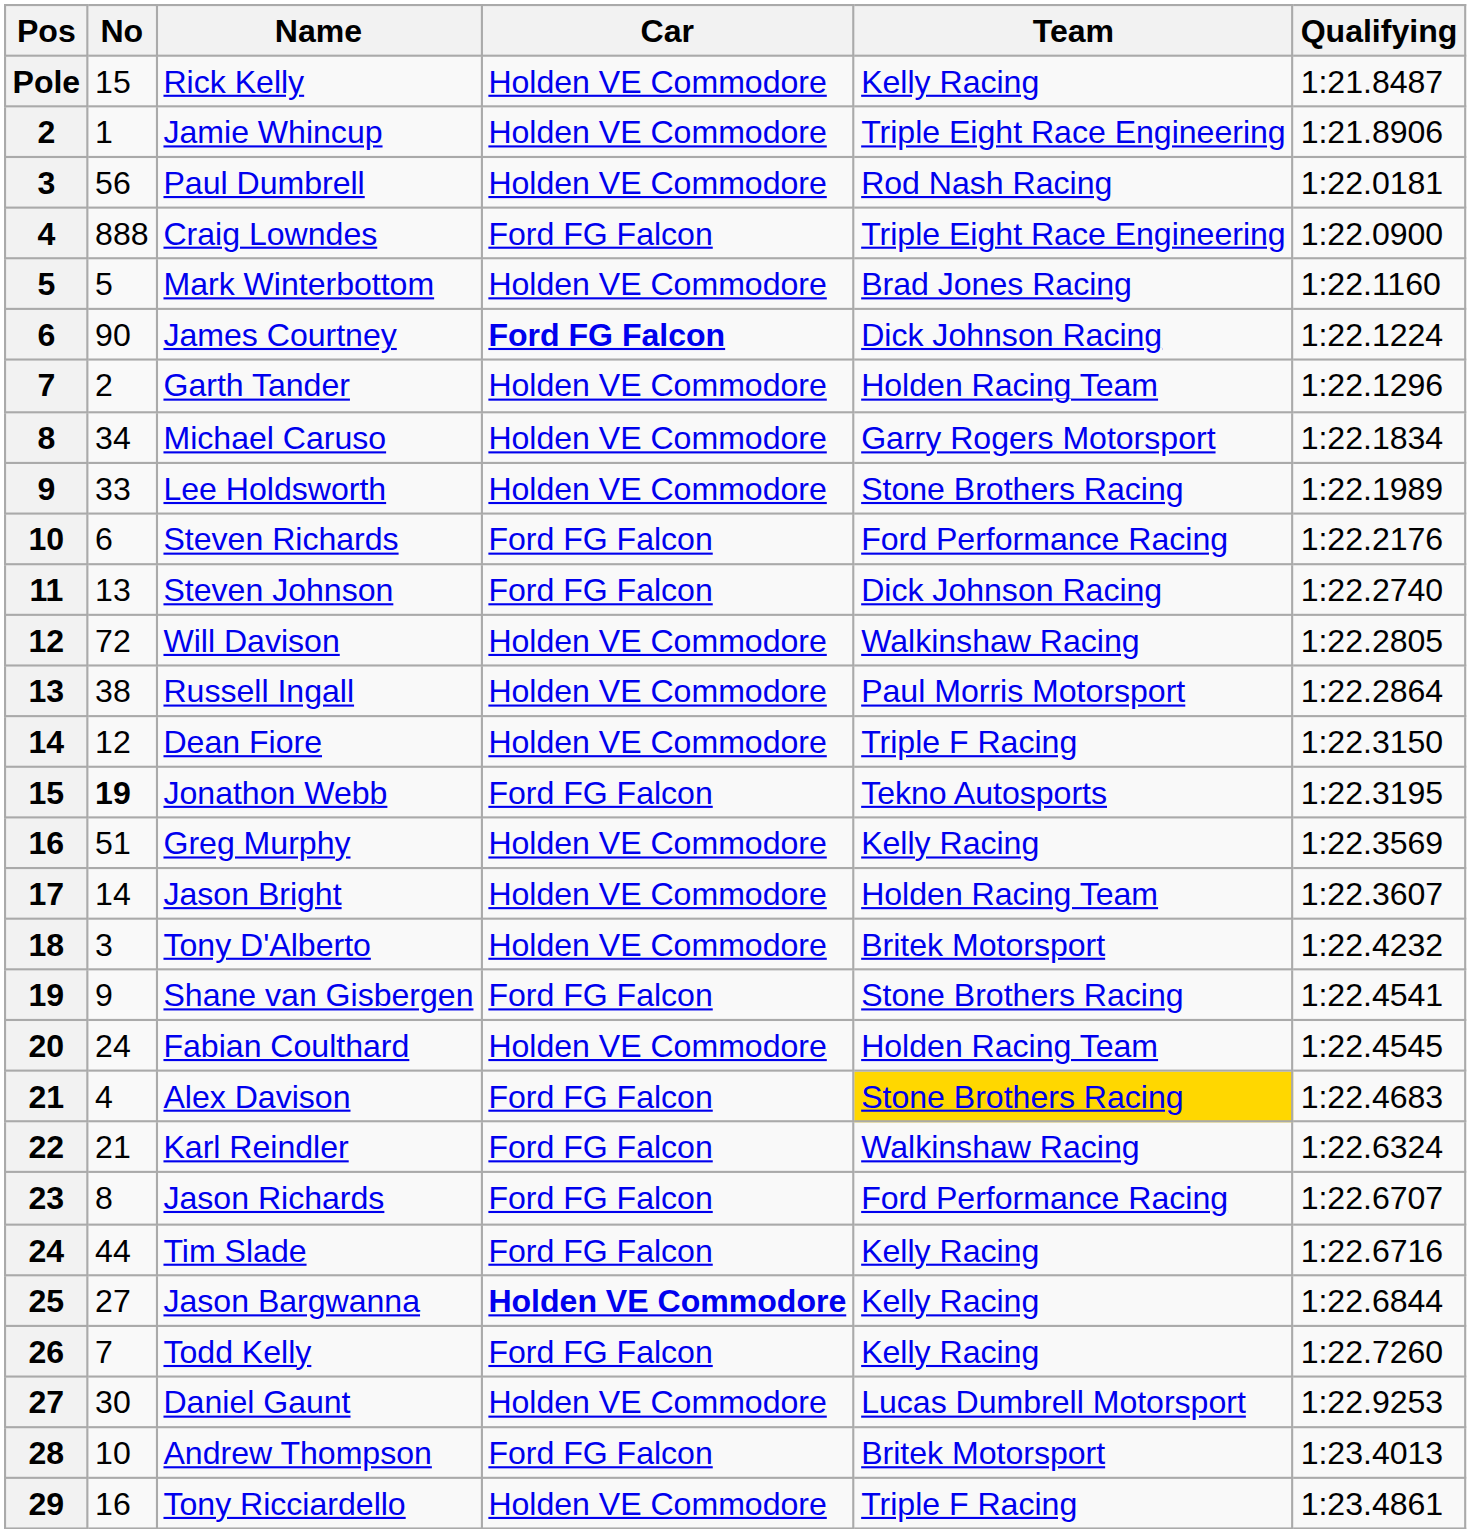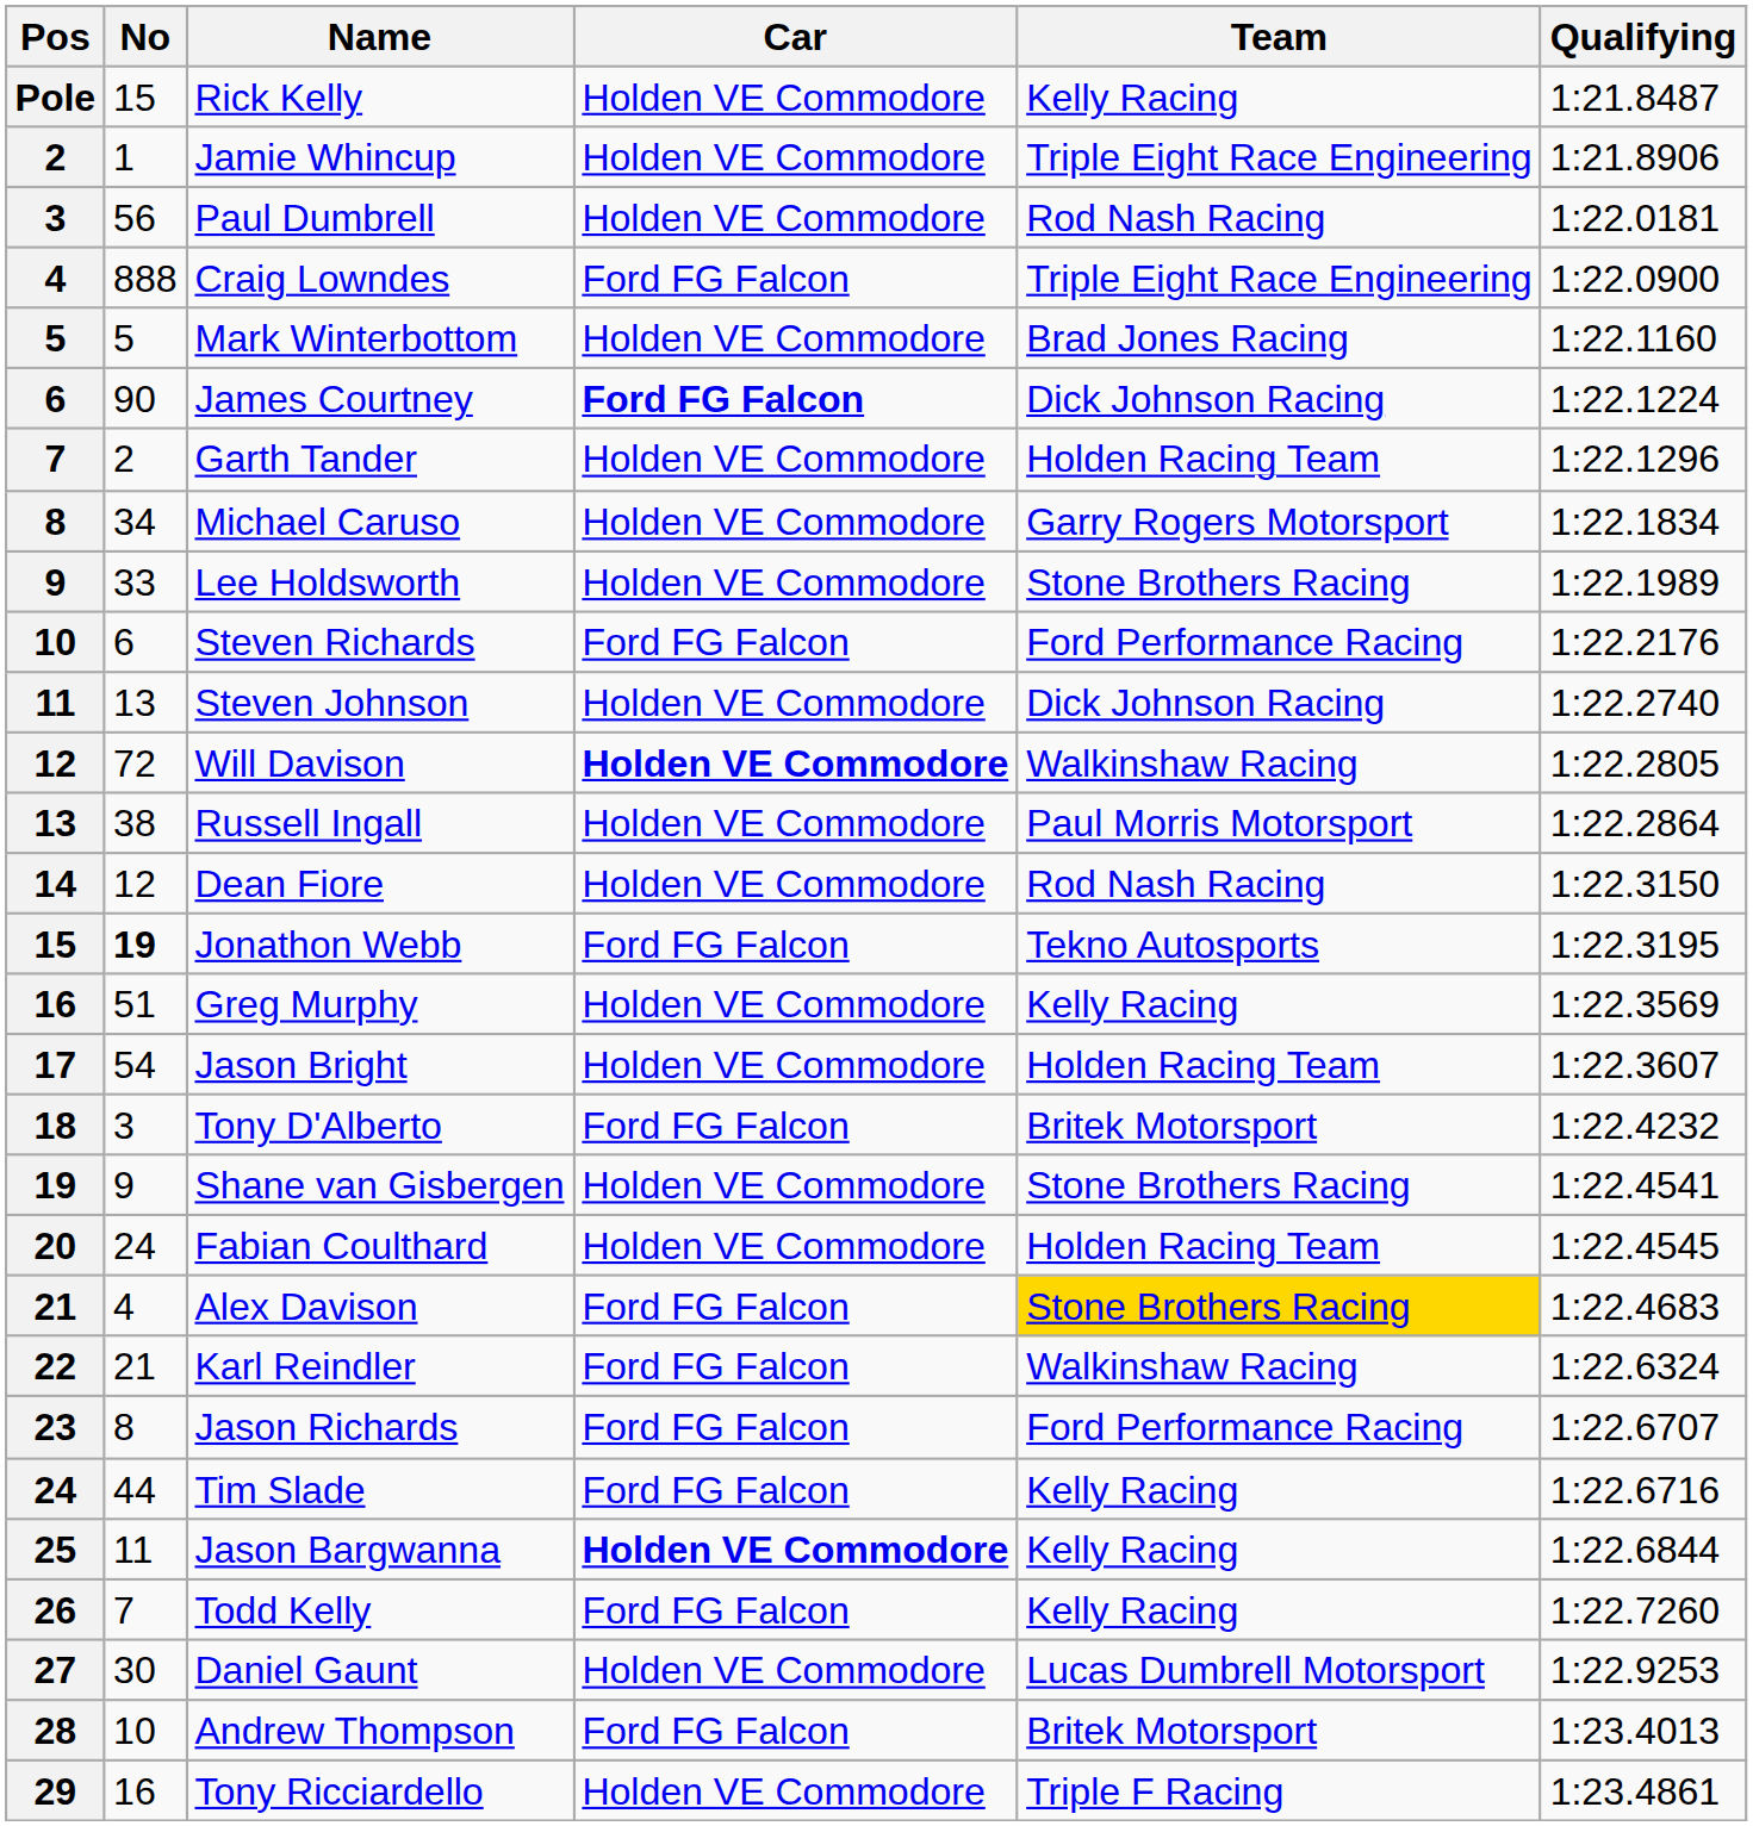Steven Johnson | Car: Ford FG Falcon -> Holden VE Commodore
Will Davison | Car: normal -> bold
Dean Fiore | Team: Triple F Racing -> Rod Nash Racing
Jason Bright | No: 14 -> 54
Tony D'Alberto | Car: Holden VE Commodore -> Ford FG Falcon
Shane van Gisbergen | Car: Ford FG Falcon -> Holden VE Commodore
Jason Bargwanna | No: 27 -> 11
